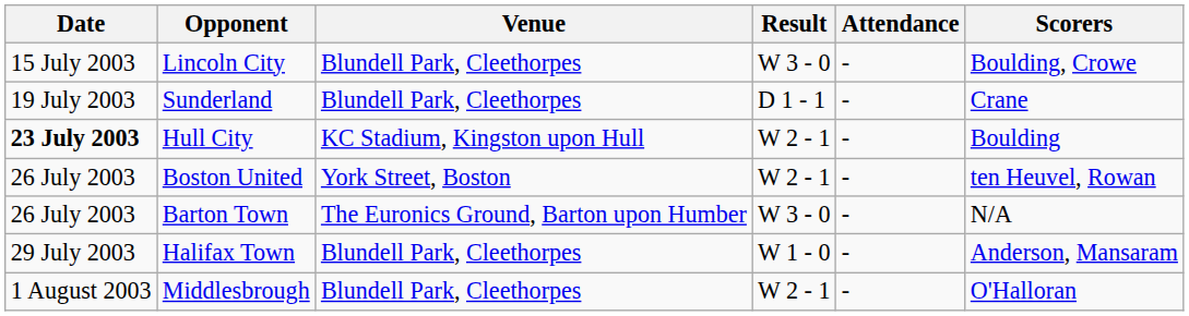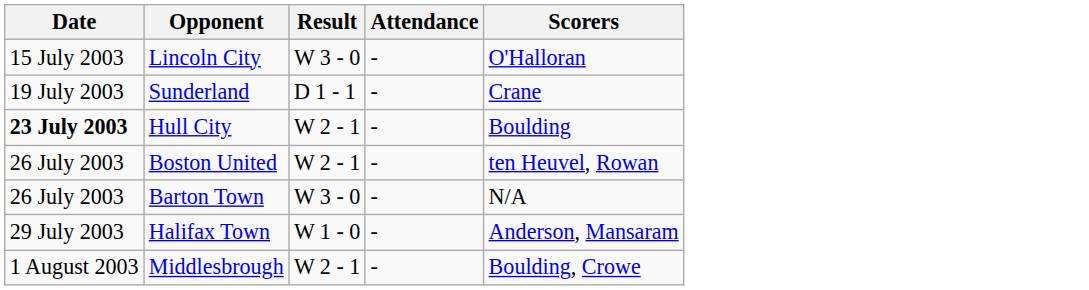- column: Venue | Blundell Park, Cleethorpes | Blundell Park, Cleethorpes | KC Stadium, Kingston upon Hull | York Street, Boston | The Euronics Ground, Barton upon Humber | Blundell Park, Cleethorpes | Blundell Park, Cleethorpes
Lincoln City | Scorers: Boulding, Crowe -> O'Halloran
Middlesbrough | Scorers: O'Halloran -> Boulding, Crowe
